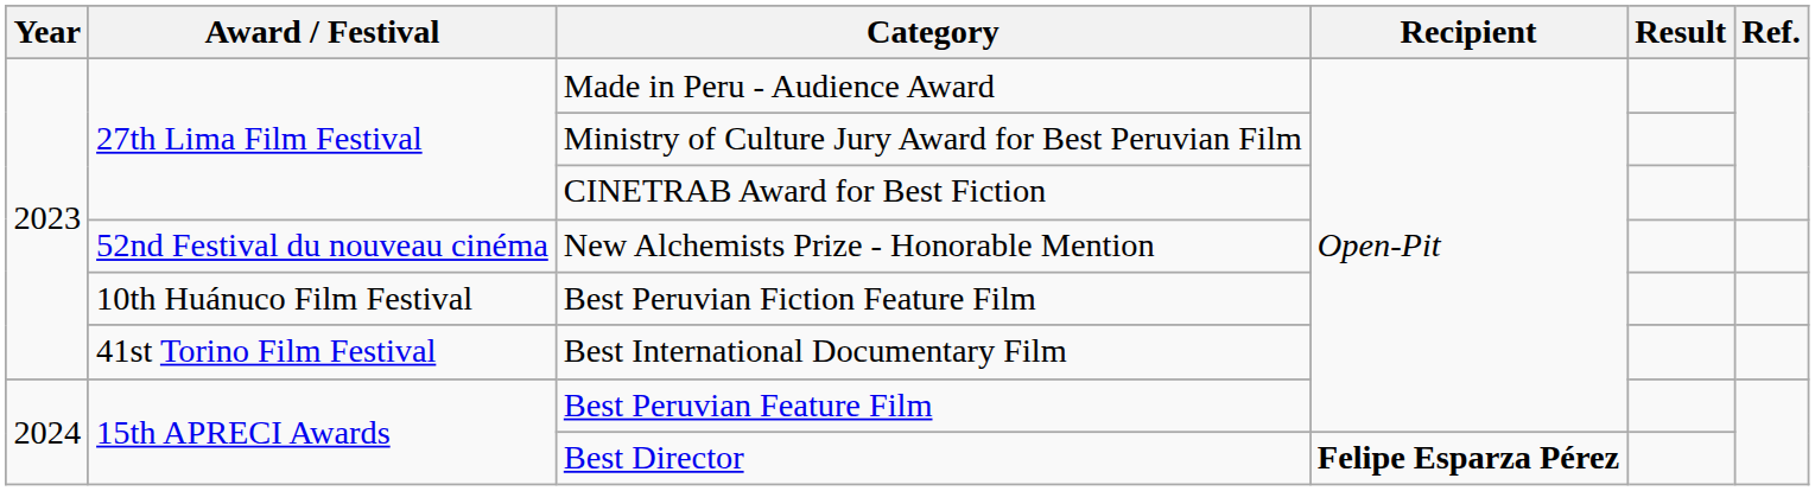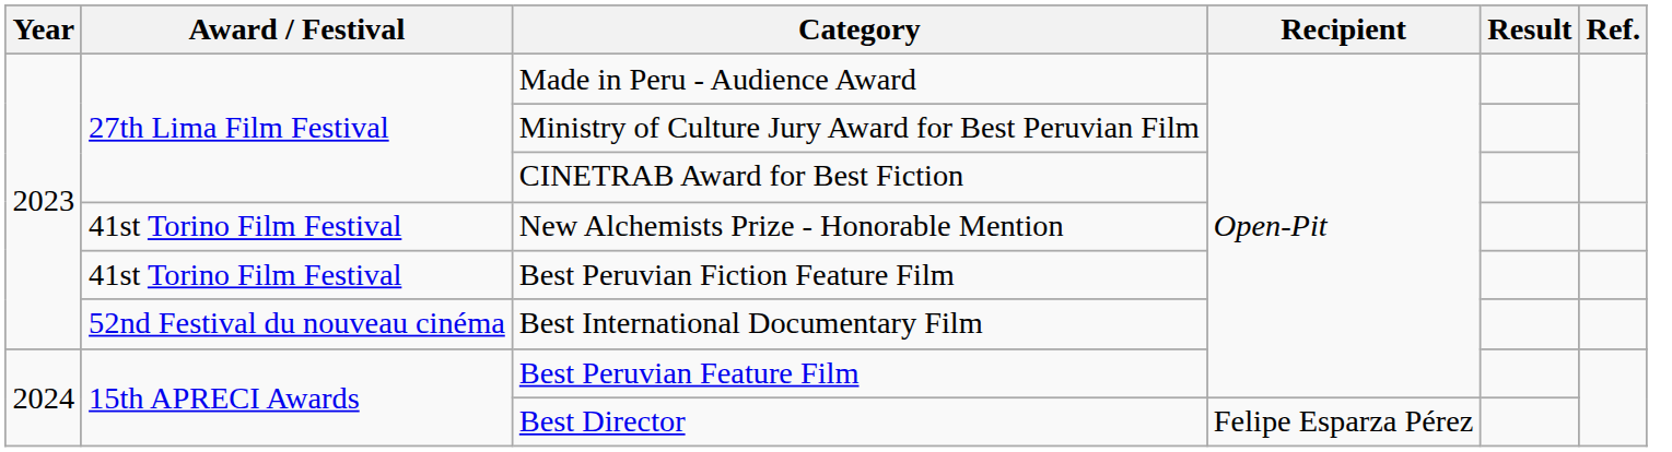New Alchemists Prize - Honorable Mention | Award / Festival: 52nd Festival du nouveau cinéma -> 41st Torino Film Festival
Best Peruvian Fiction Feature Film | Award / Festival: 10th Huánuco Film Festival -> 41st Torino Film Festival
Best International Documentary Film | Award / Festival: 41st Torino Film Festival -> 52nd Festival du nouveau cinéma
Best Director | Recipient: bold -> normal
